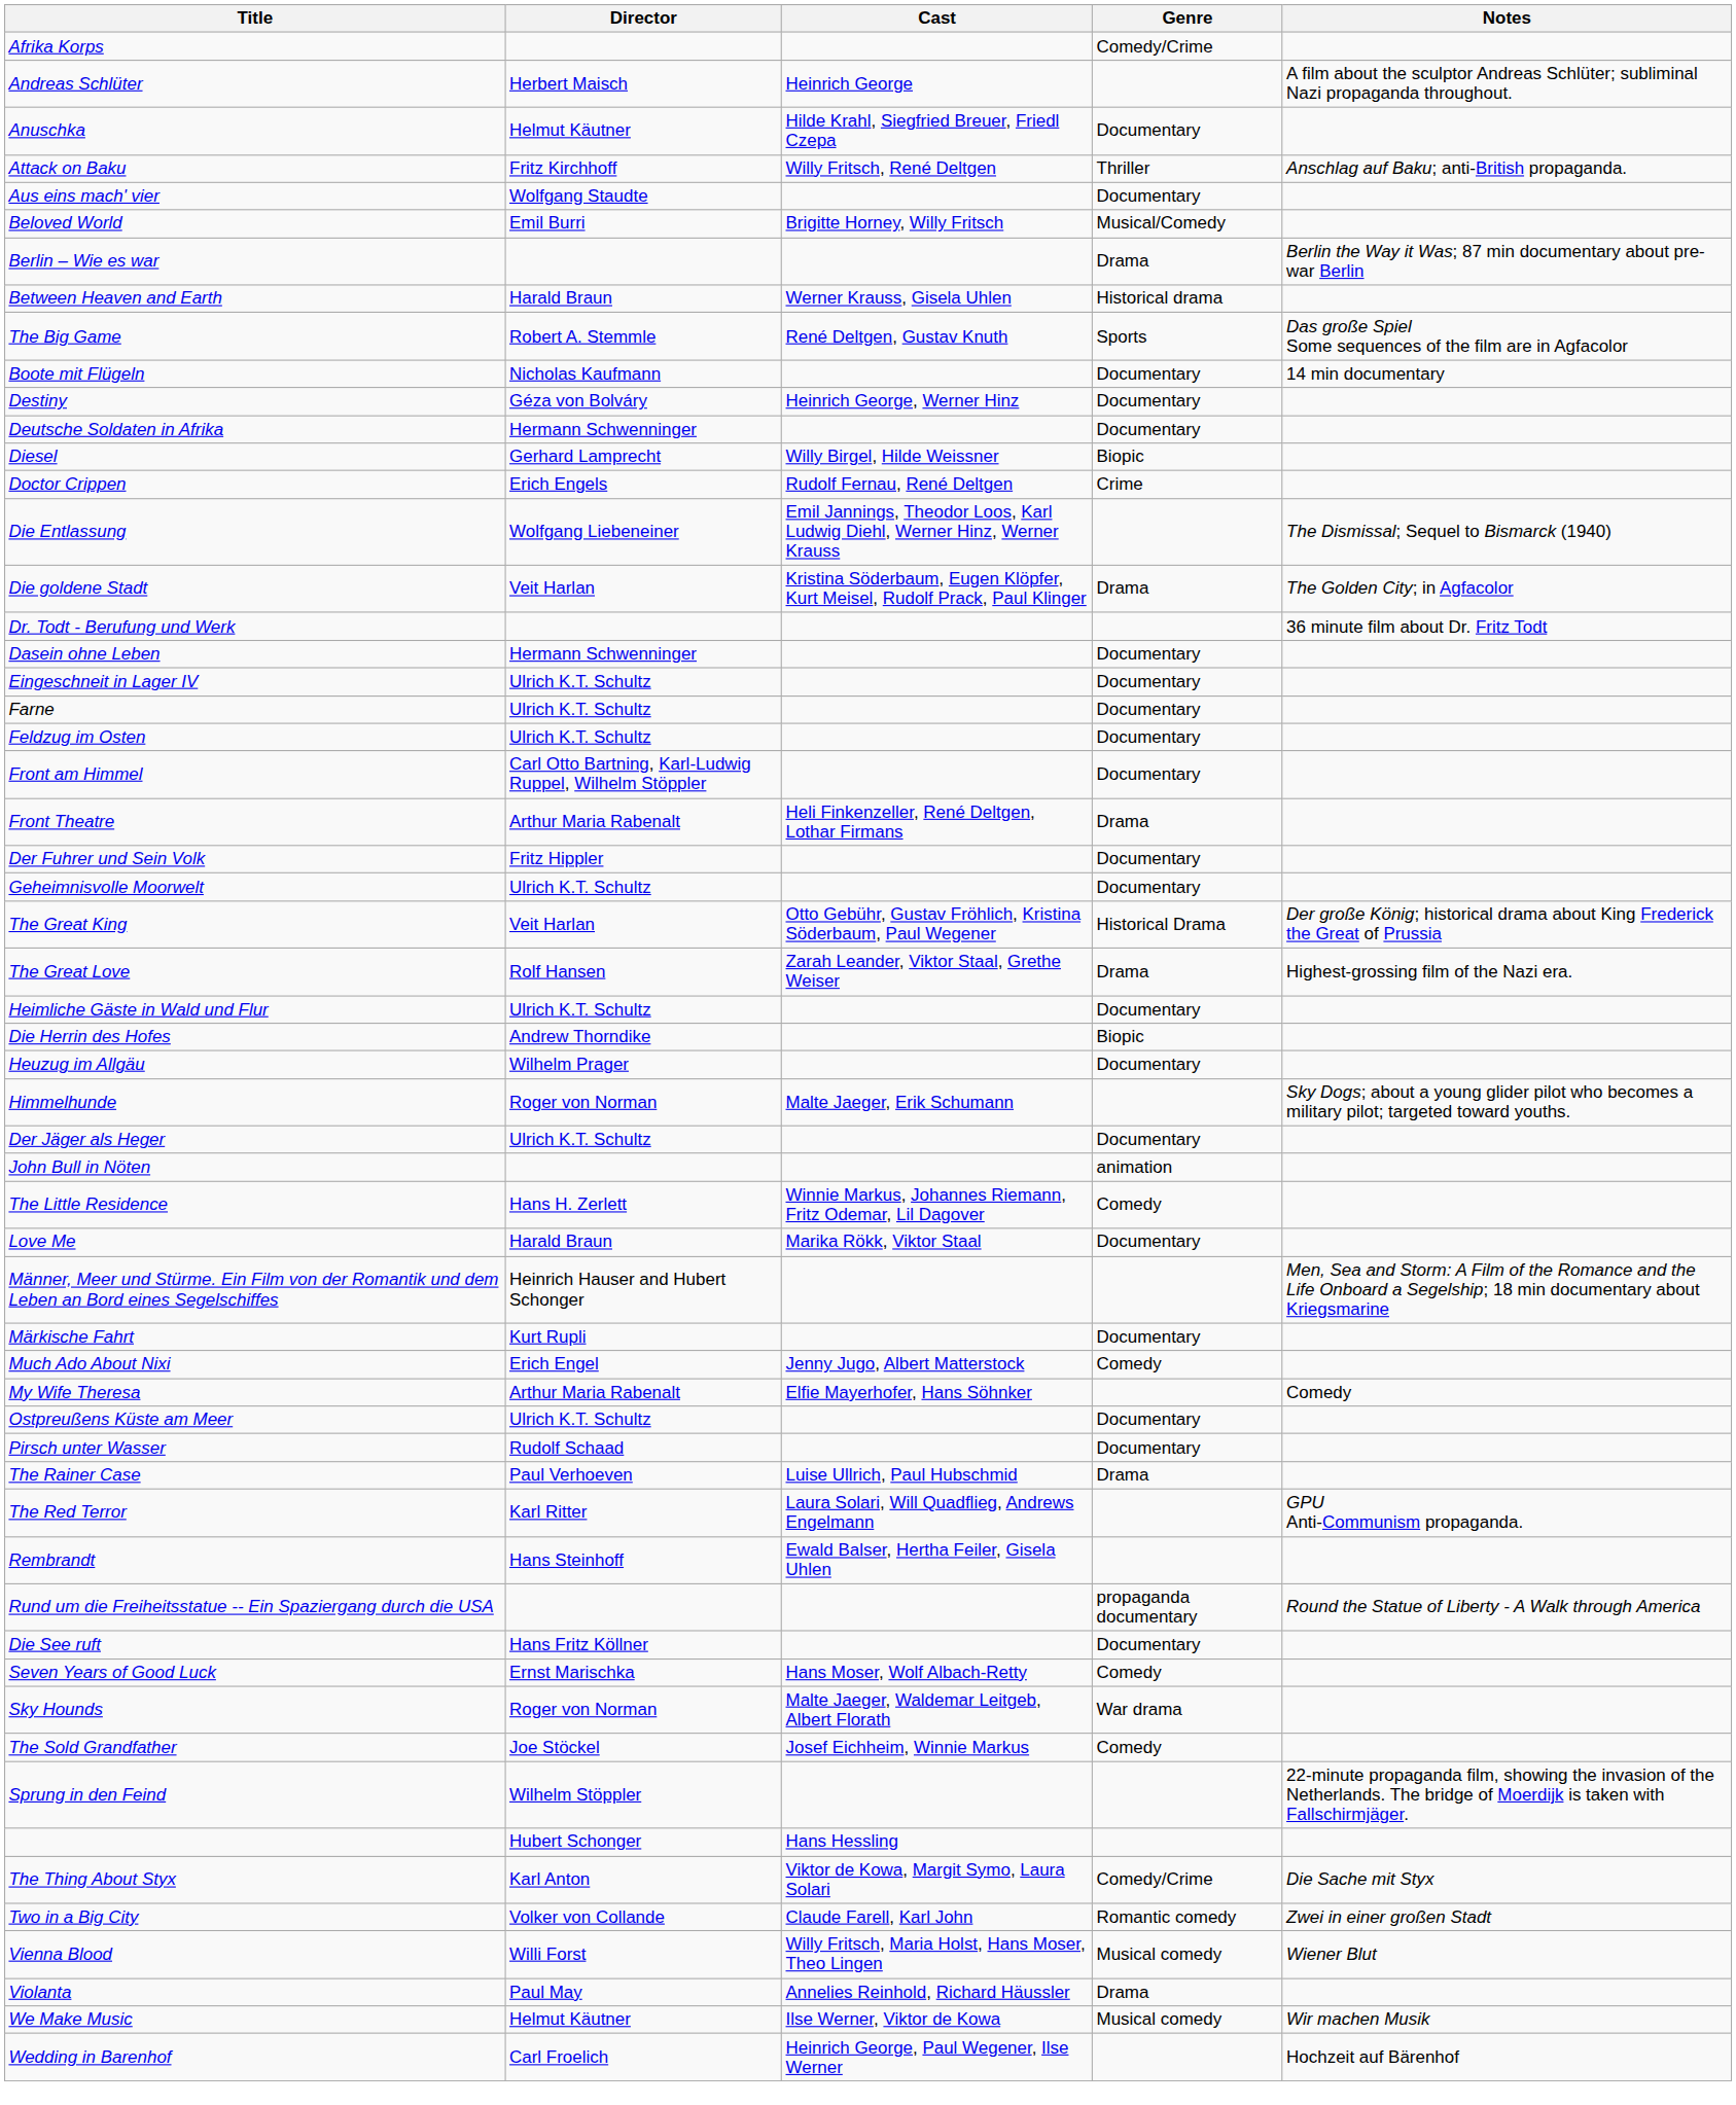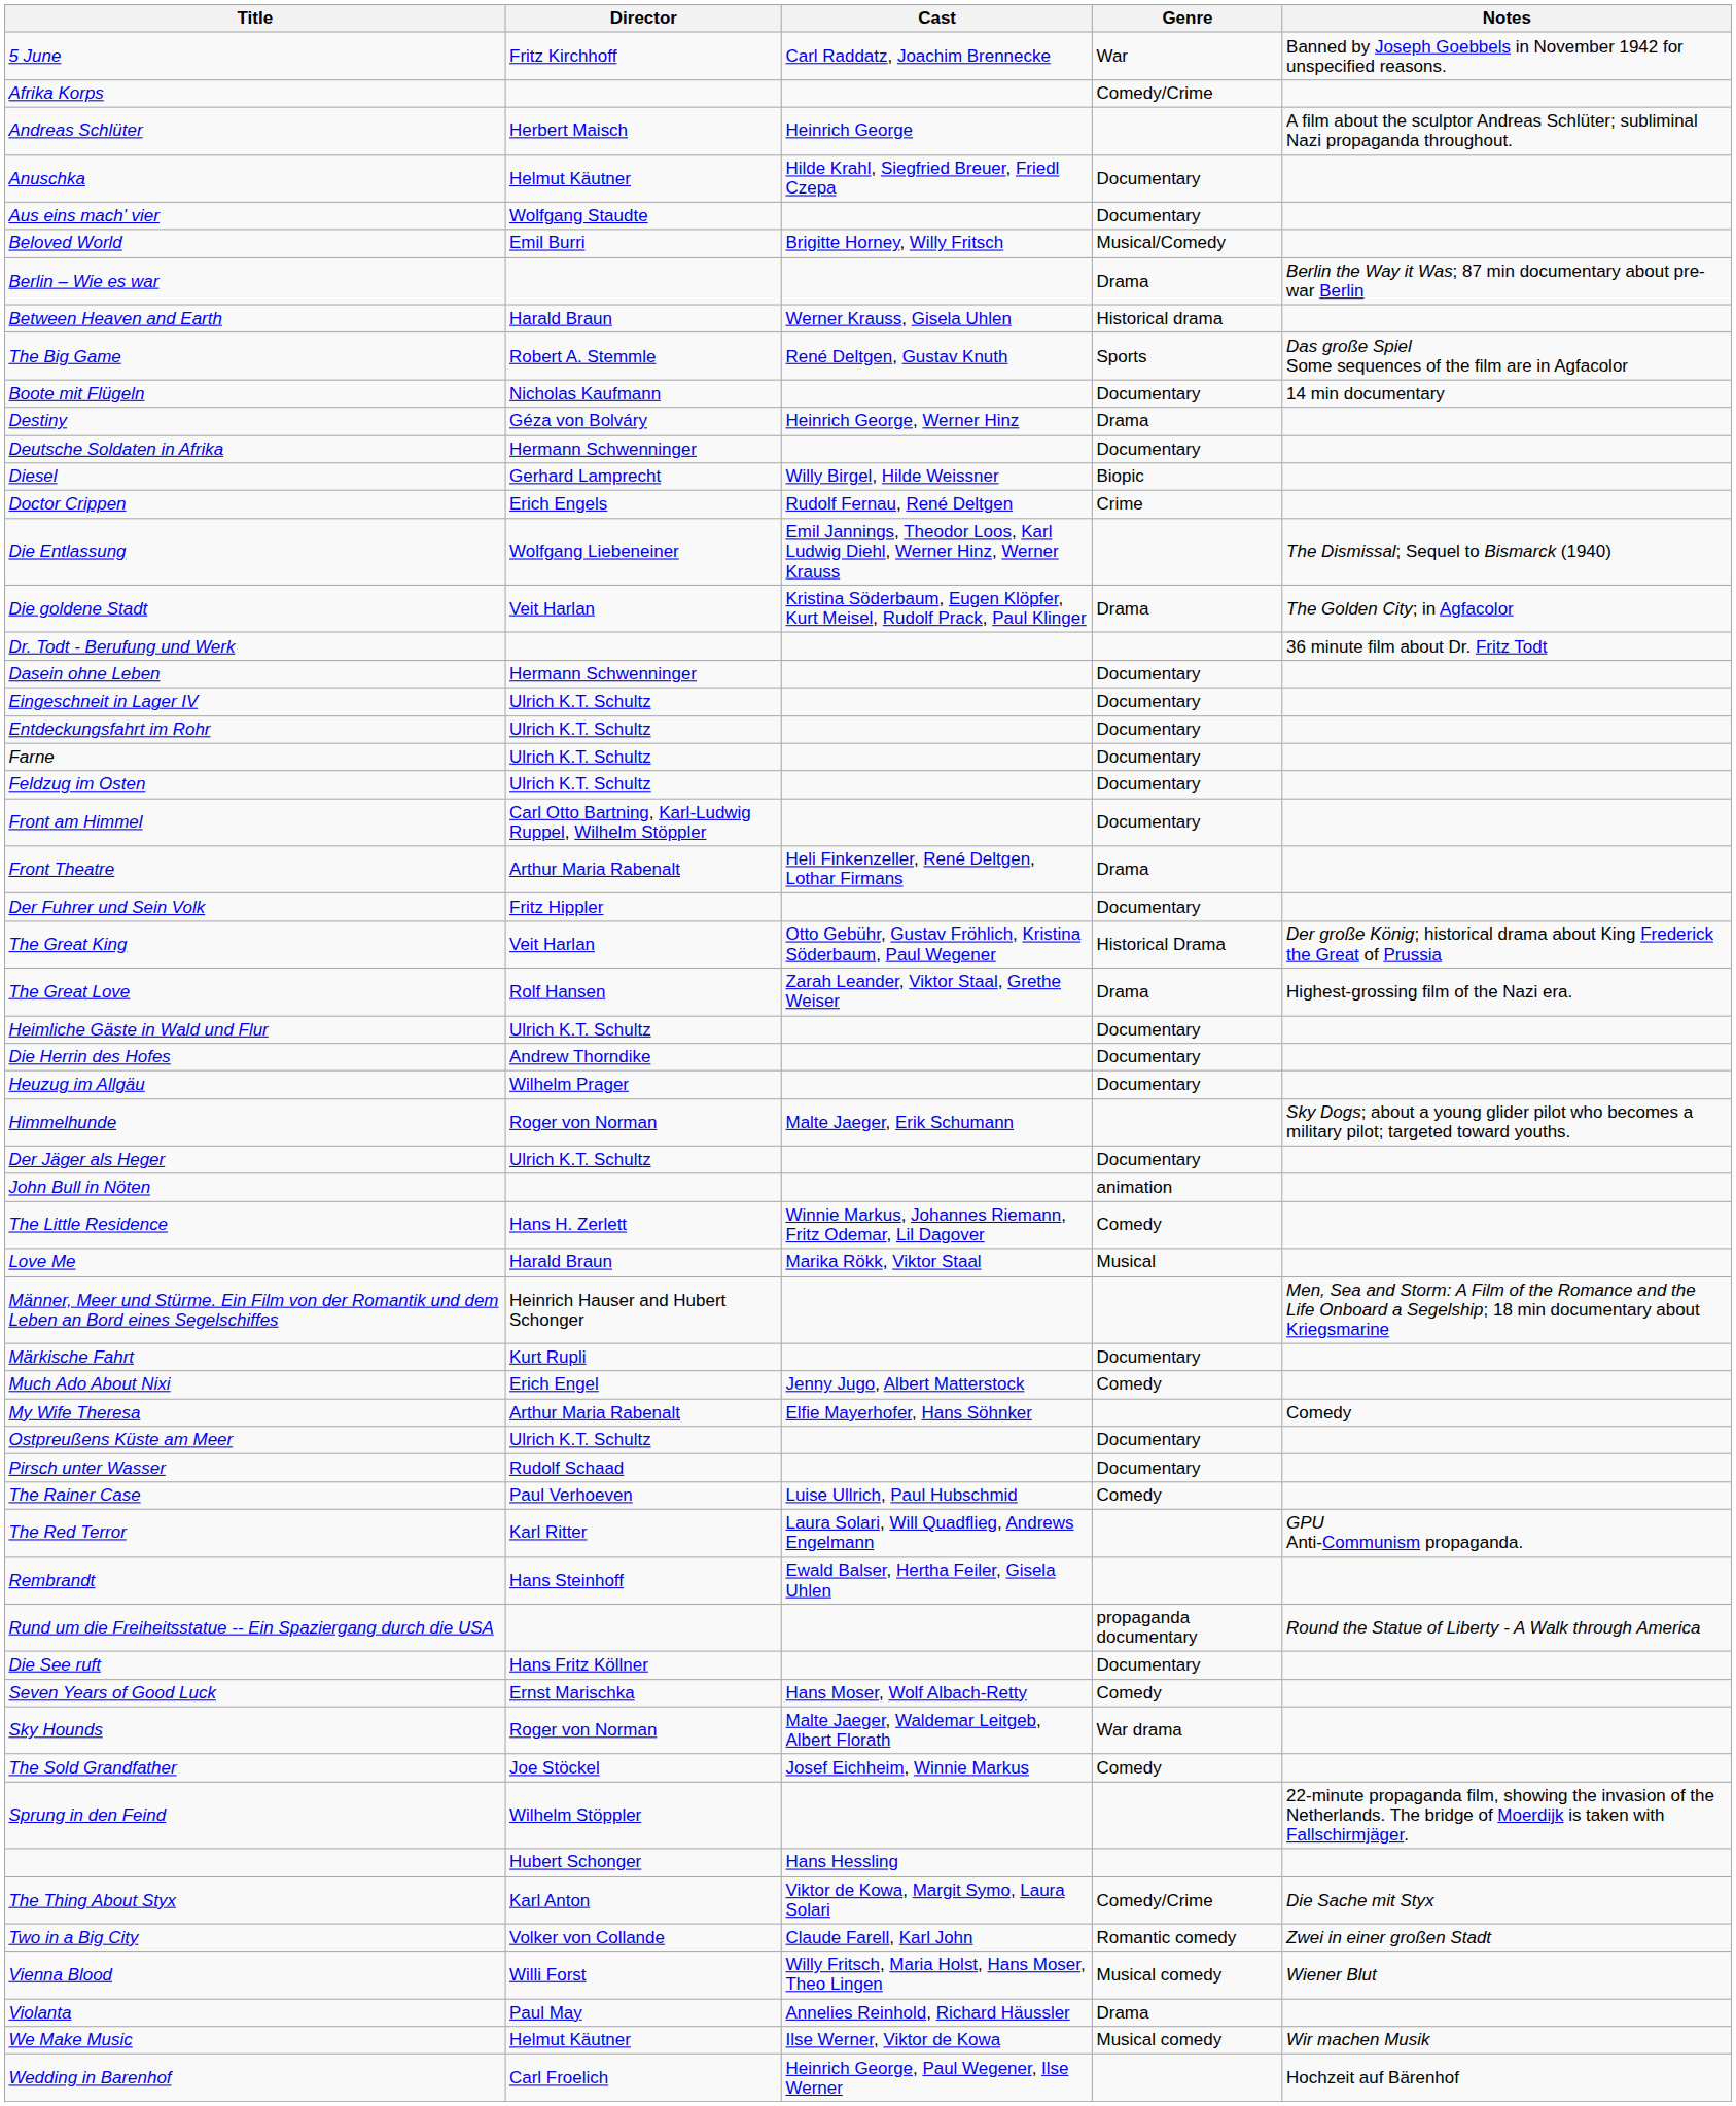+ row: 5 June | Fritz Kirchhoff | Carl Raddatz, Joachim Brennecke | War | Banned by Joseph Goebbels in November 1942 for unspecified reasons.
- row: Attack on Baku | Fritz Kirchhoff | Willy Fritsch, René Deltgen | Thriller | Anschlag auf Baku; anti-British propaganda.
Destiny | Genre: Documentary -> Drama
+ row: Entdeckungsfahrt im Rohr | Ulrich K.T. Schultz | Documentary
- row: Geheimnisvolle Moorwelt | Ulrich K.T. Schultz | Documentary
Die Herrin des Hofes | Genre: Biopic -> Documentary
Love Me | Genre: Documentary -> Musical
The Rainer Case | Genre: Drama -> Comedy
